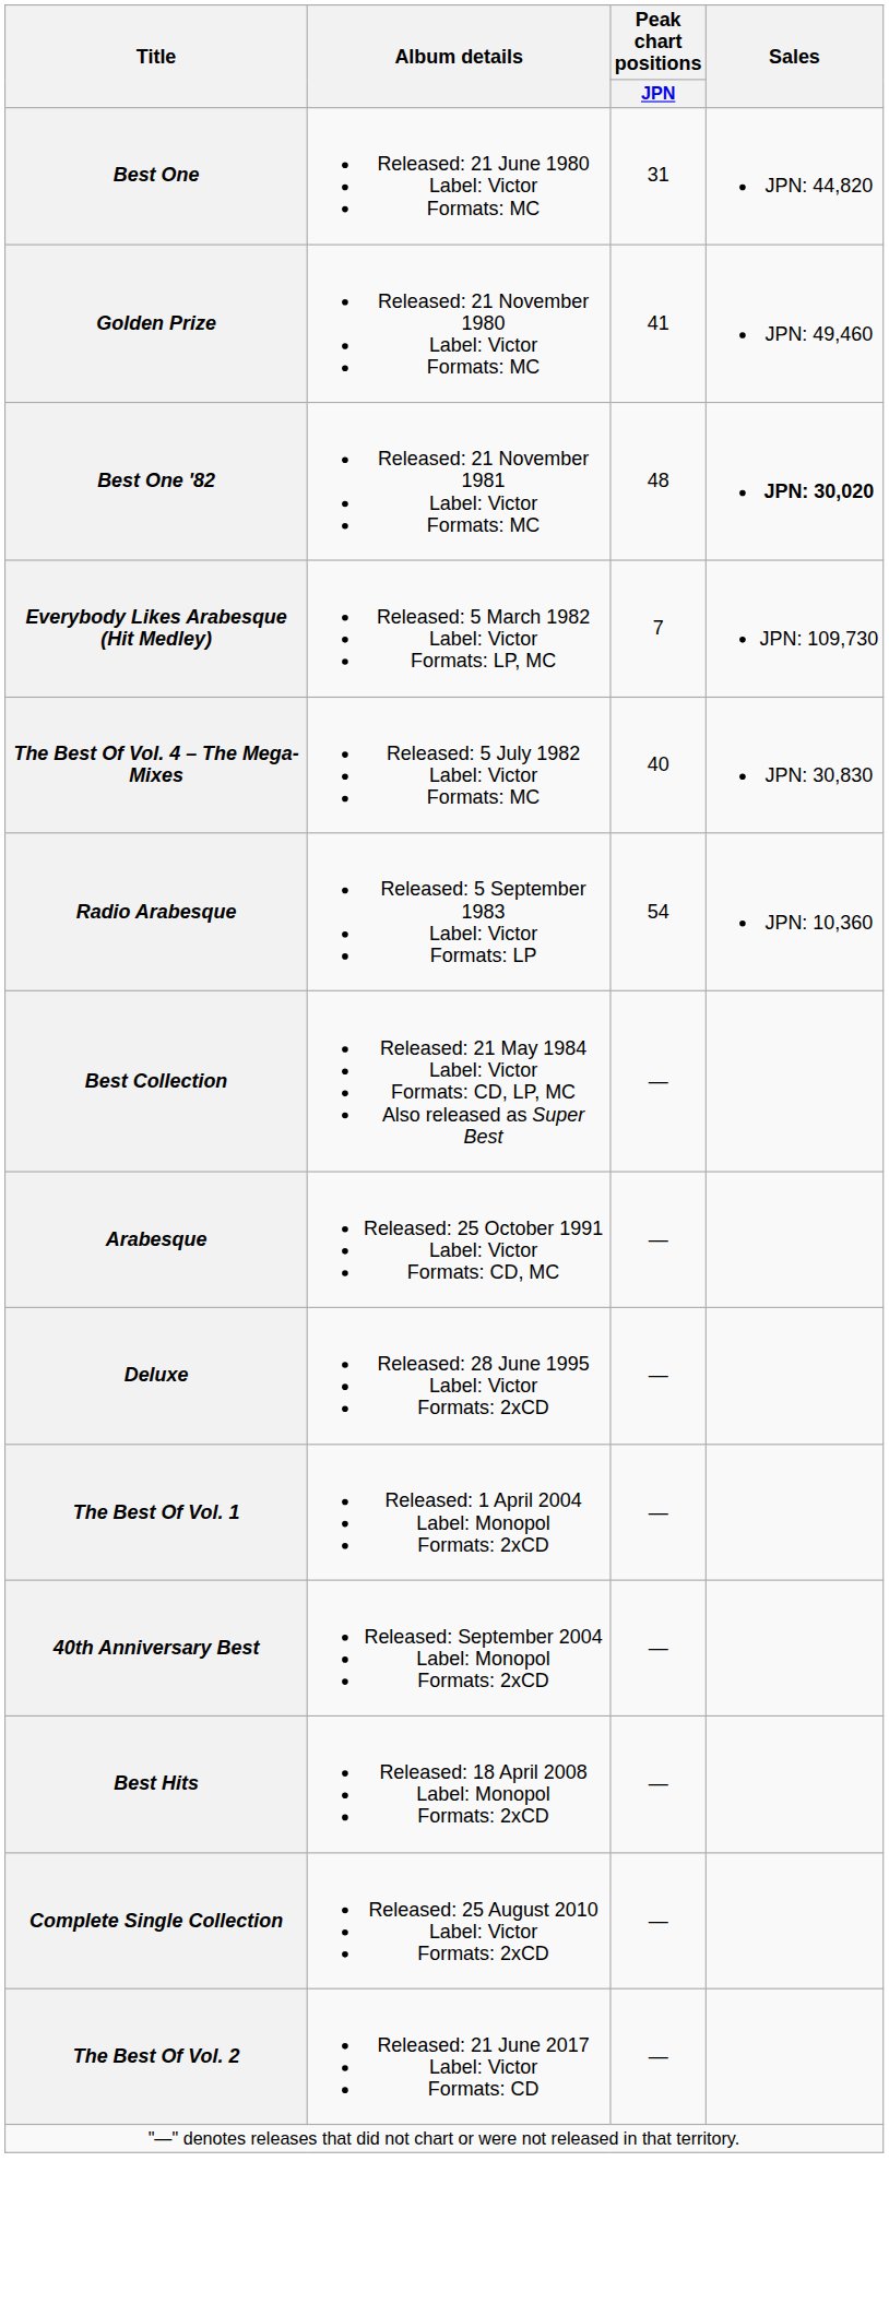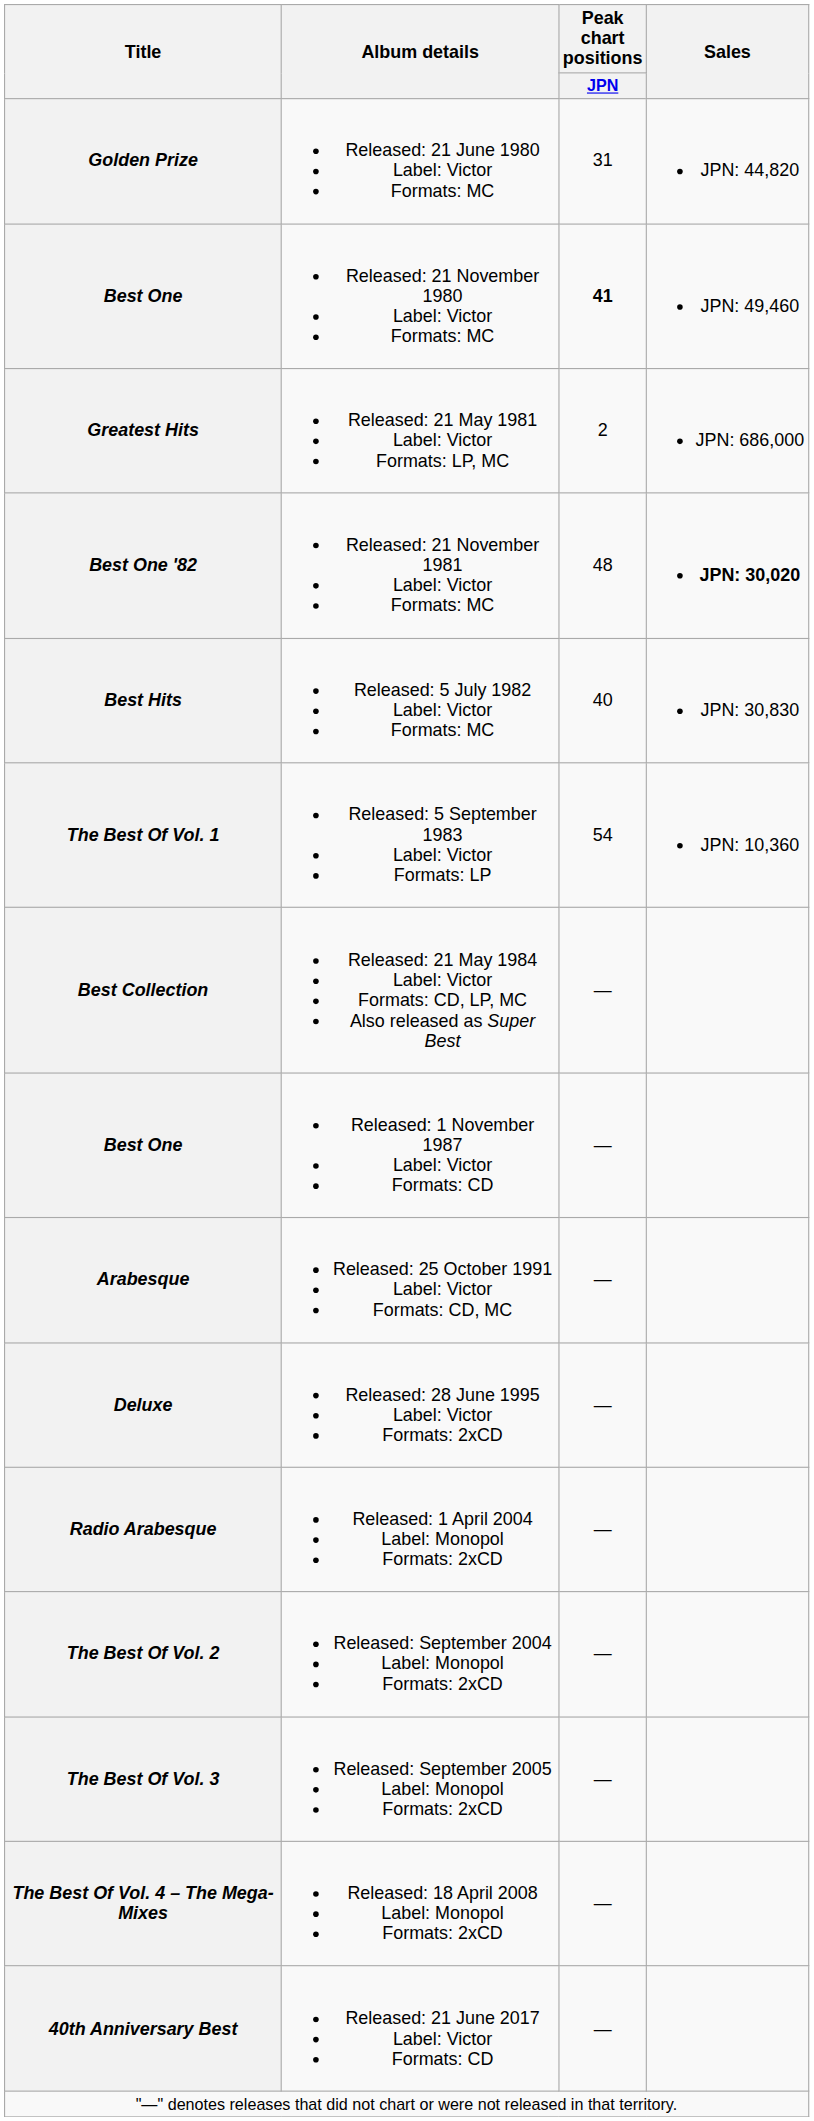Released: 21 June 1980 Label: Victor Formats: MC | Title: Best One -> Golden Prize
Released: 21 November 1980 Label: Victor Formats: MC | Title: Golden Prize -> Best One
Released: 21 November 1980 Label: Victor Formats: MC | Peak chart positions / JPN: normal -> bold
+ row: Greatest Hits | Released: 21 May 1981 Label: Victor Formats: LP, MC | 2 | JPN: 686,000
- row: Everybody Likes Arabesque (Hit Medley) | Released: 5 March 1982 Label: Victor Formats: LP, MC | 7 | JPN: 109,730
Released: 5 July 1982 Label: Victor Formats: MC | Title: The Best Of Vol. 4 – The Mega-Mixes -> Best Hits
Released: 5 September 1983 Label: Victor Formats: LP | Title: Radio Arabesque -> The Best Of Vol. 1
+ row: Best One | Released: 1 November 1987 Label: Victor Formats: CD | —
Released: 1 April 2004 Label: Monopol Formats: 2xCD | Title: The Best Of Vol. 1 -> Radio Arabesque
Released: September 2004 Label: Monopol Formats: 2xCD | Title: 40th Anniversary Best -> The Best Of Vol. 2
+ row: The Best Of Vol. 3 | Released: September 2005 Label: Monopol Formats: 2xCD | —
Released: 18 April 2008 Label: Monopol Formats: 2xCD | Title: Best Hits -> The Best Of Vol. 4 – The Mega-Mixes
- row: Complete Single Collection | Released: 25 August 2010 Label: Victor Formats: 2xCD | —
Released: 21 June 2017 Label: Victor Formats: CD | Title: The Best Of Vol. 2 -> 40th Anniversary Best
